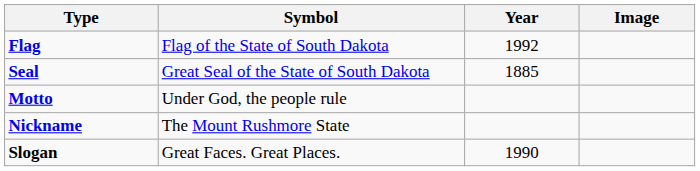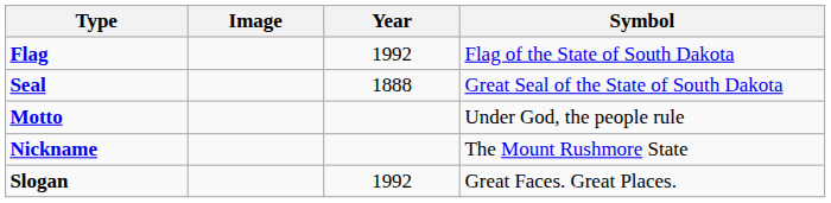columns swapped: Symbol <-> Image
Seal | Year: 1885 -> 1888
Slogan | Year: 1990 -> 1992
